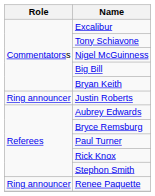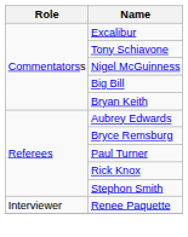- row: Ring announcer | Justin Roberts
Renee Paquette | Role: Ring announcer -> Interviewer
